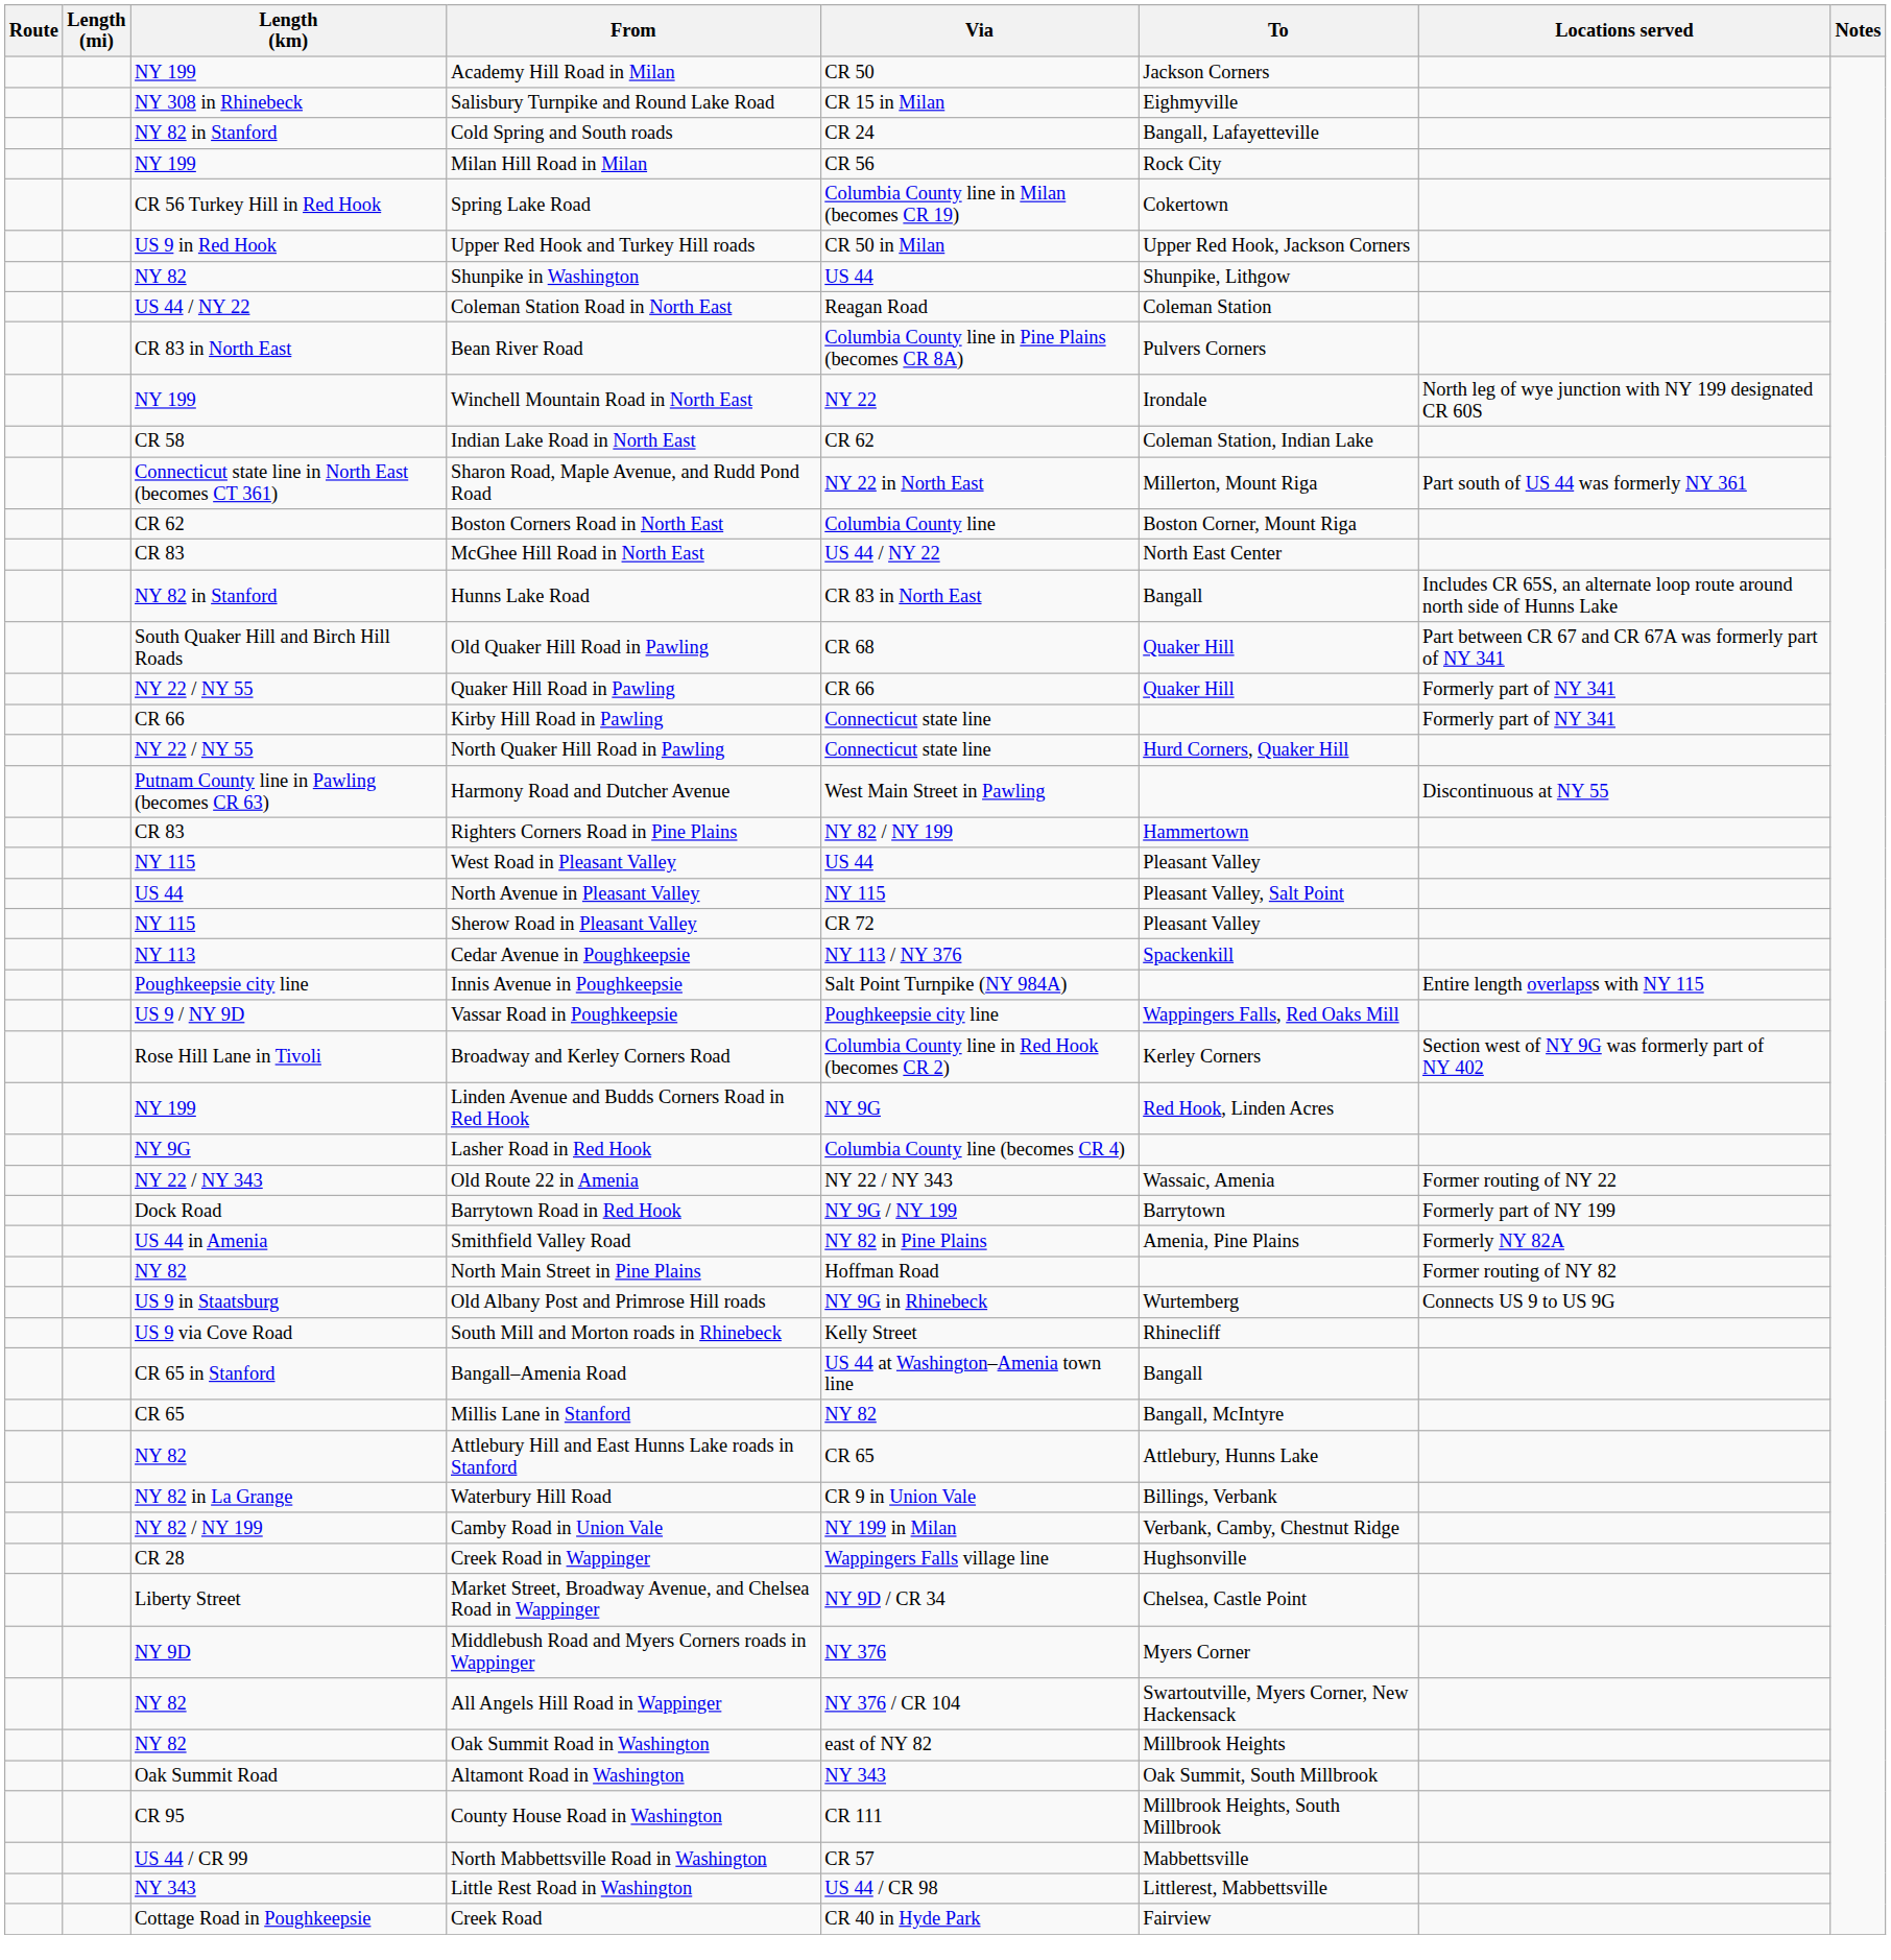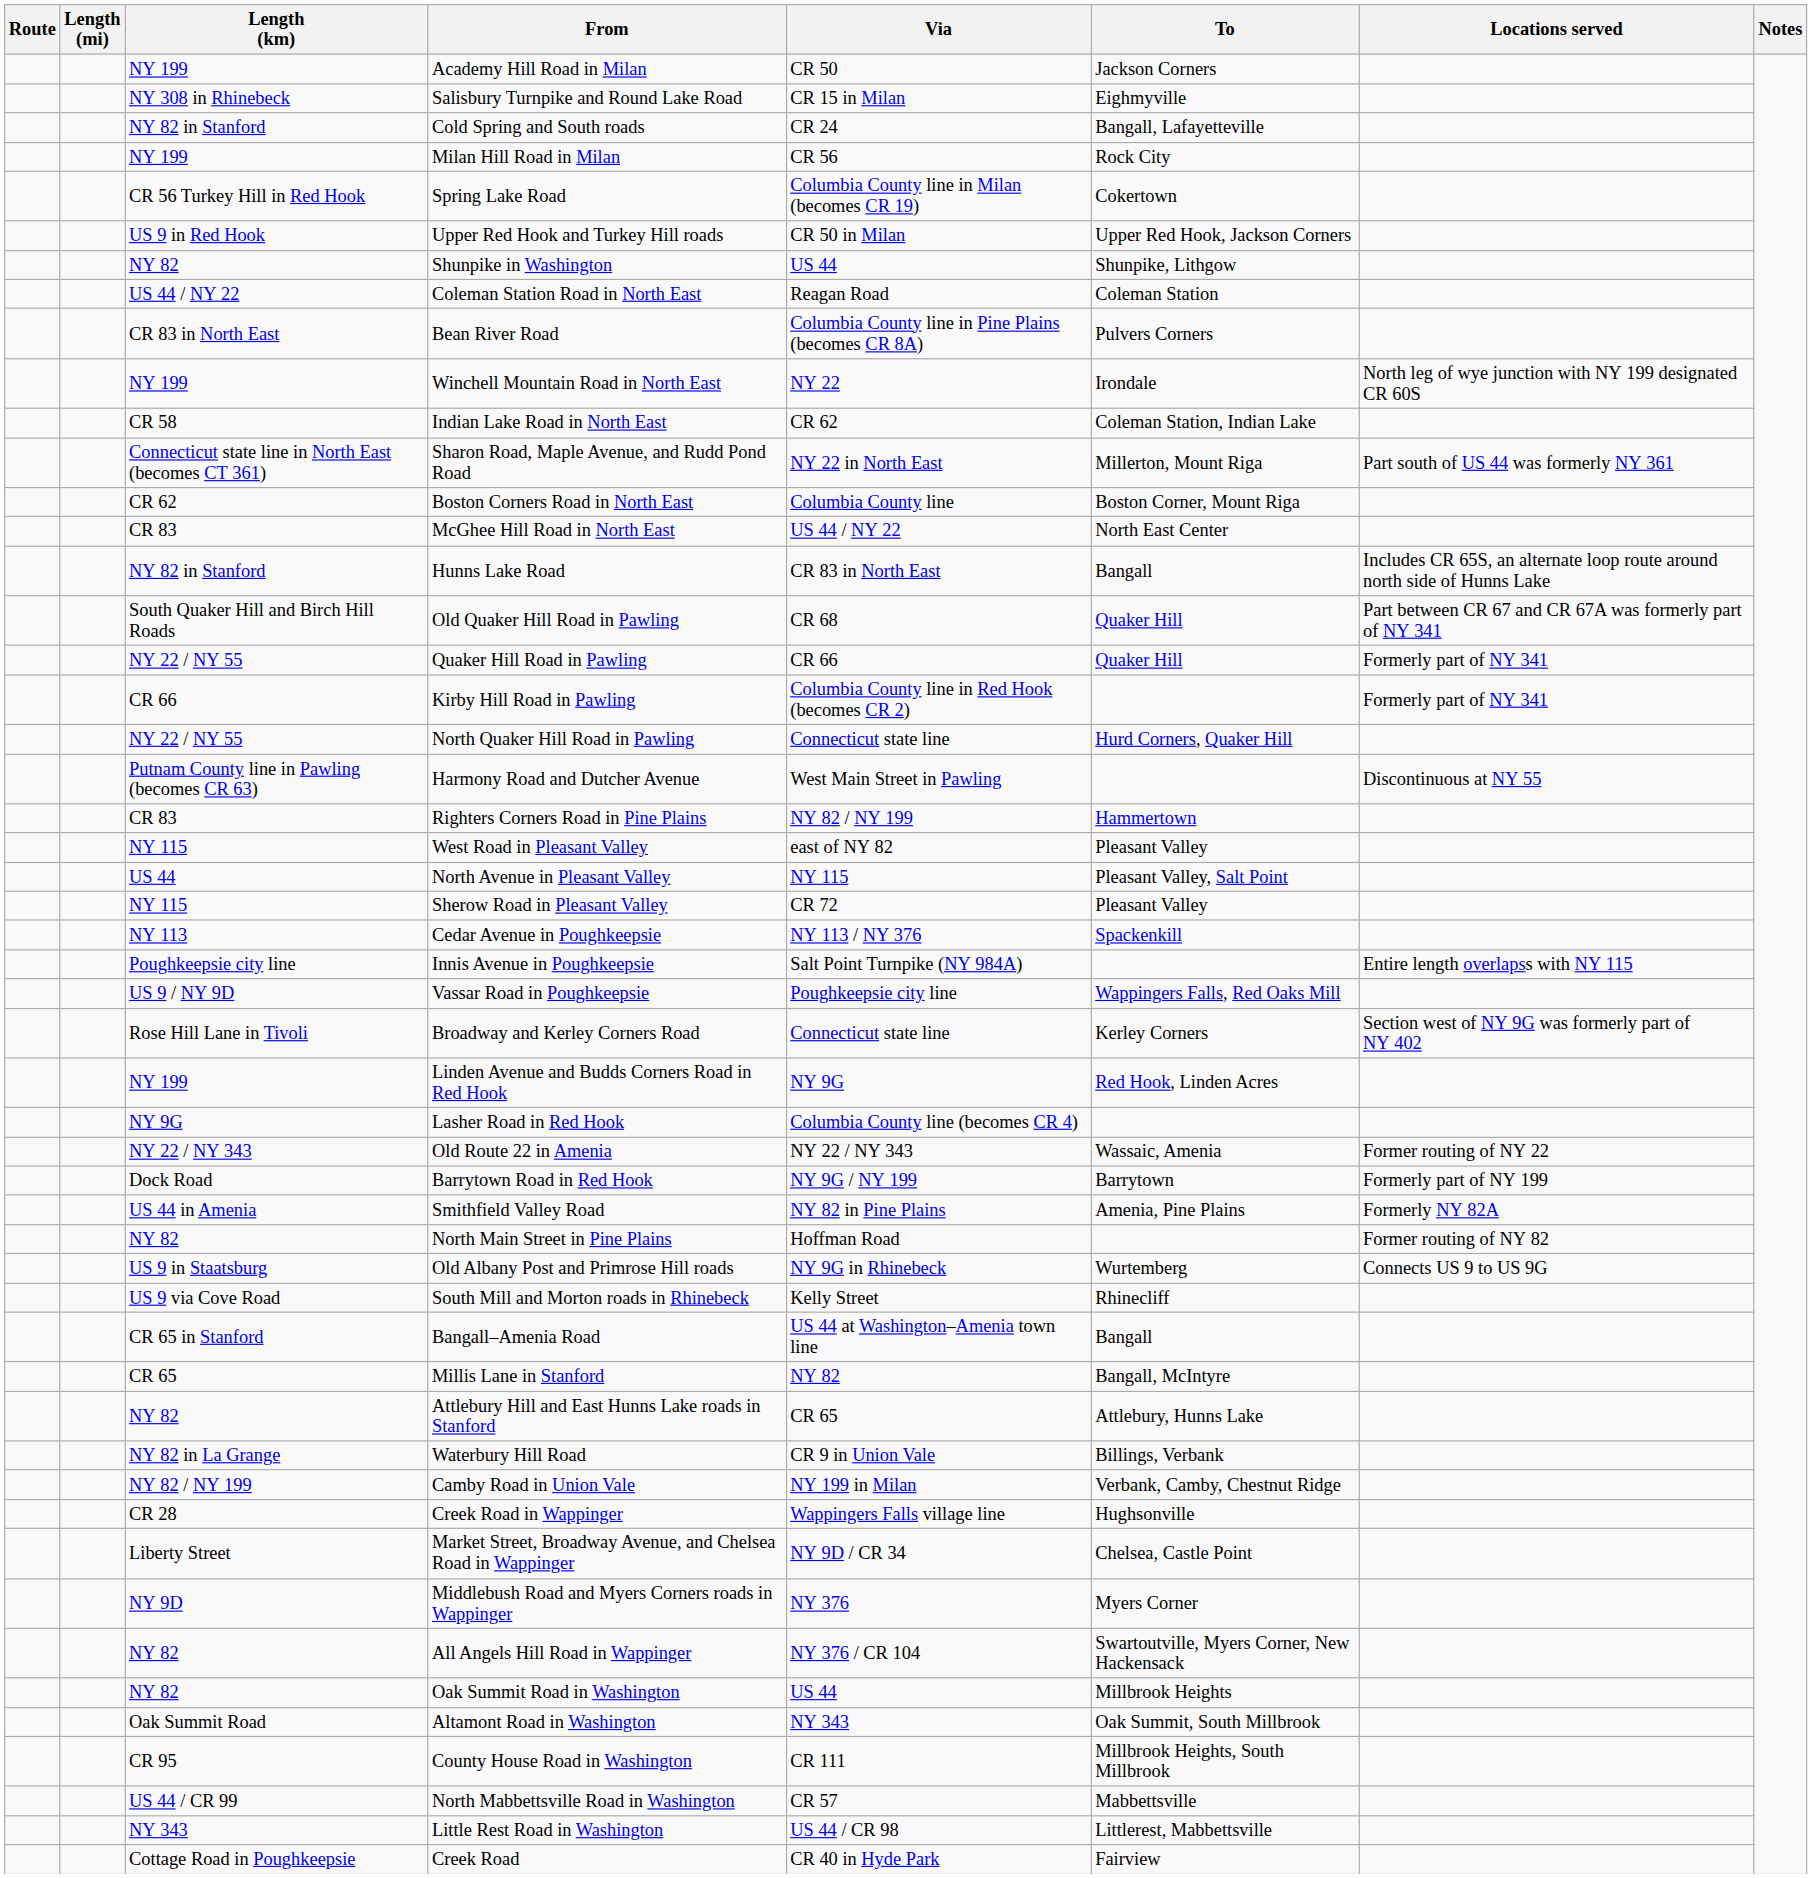Kirby Hill Road in Pawling | Via: Connecticut state line -> Columbia County line in Red Hook (becomes CR 2)
West Road in Pleasant Valley | Via: US 44 -> east of NY 82
Broadway and Kerley Corners Road | Via: Columbia County line in Red Hook (becomes CR 2) -> Connecticut state line
Oak Summit Road in Washington | Via: east of NY 82 -> US 44
